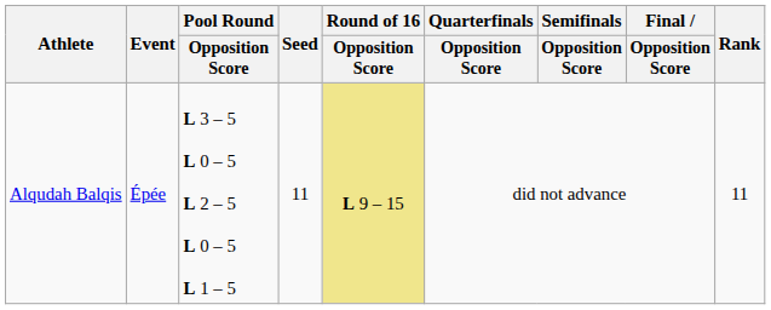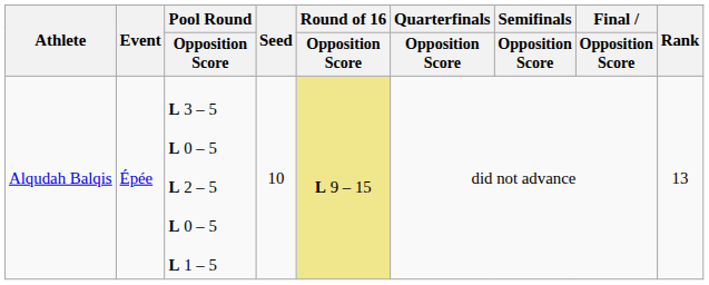Alqudah Balqis | Seed: 11 -> 10
Alqudah Balqis | Rank: 11 -> 13
